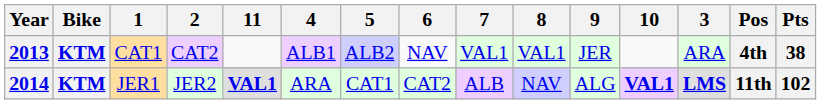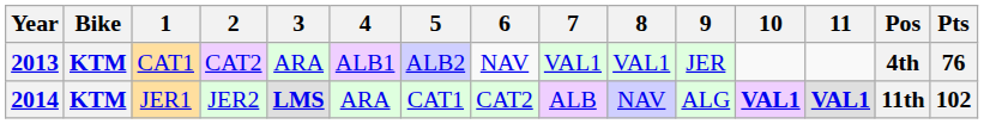columns swapped: 3 <-> 11
2013 | Pts: 38 -> 76
